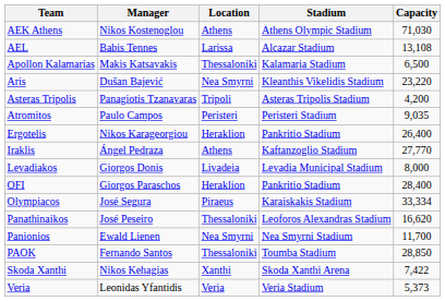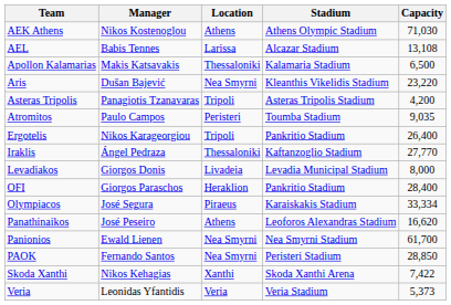Atromitos | Stadium: Peristeri Stadium -> Toumba Stadium
Ergotelis | Location: Heraklion -> Tripoli
Iraklis | Location: Athens -> Thessaloniki
Panathinaikos | Location: Thessaloniki -> Athens
Panionios | Capacity: 11,700 -> 61,700
PAOK | Location: Thessaloniki -> Nea Smyrni
PAOK | Stadium: Toumba Stadium -> Peristeri Stadium
